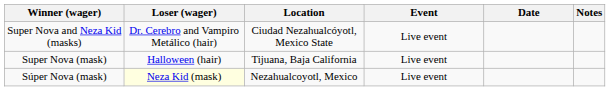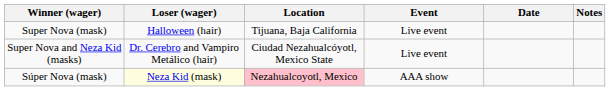rows swapped: Super Nova (mask) <-> Super Nova and Neza Kid (masks)
Súper Nova (mask) | Location: no background -> pink background
Súper Nova (mask) | Event: Live event -> AAA show
